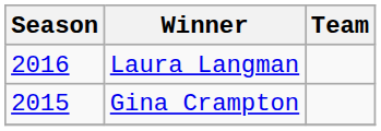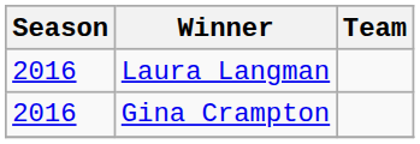Gina Crampton | Season: 2015 -> 2016
